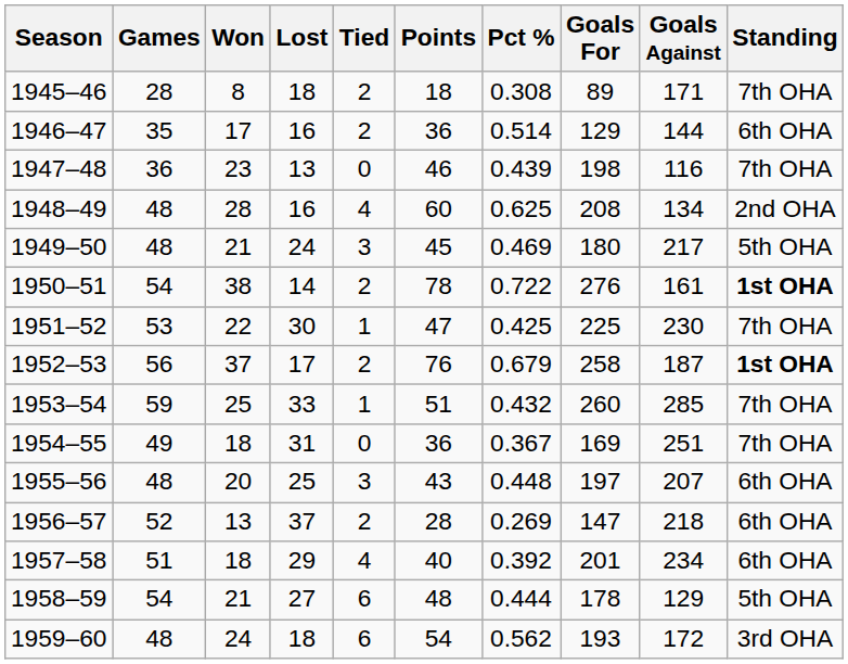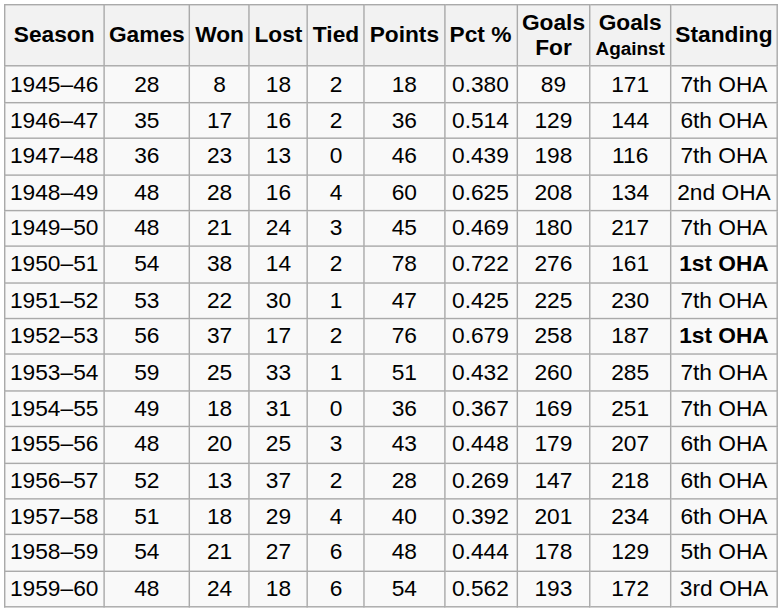1945–46 | Pct %: 0.308 -> 0.380
1949–50 | Standing: 5th OHA -> 7th OHA
1955–56 | Goals For: 197 -> 179
